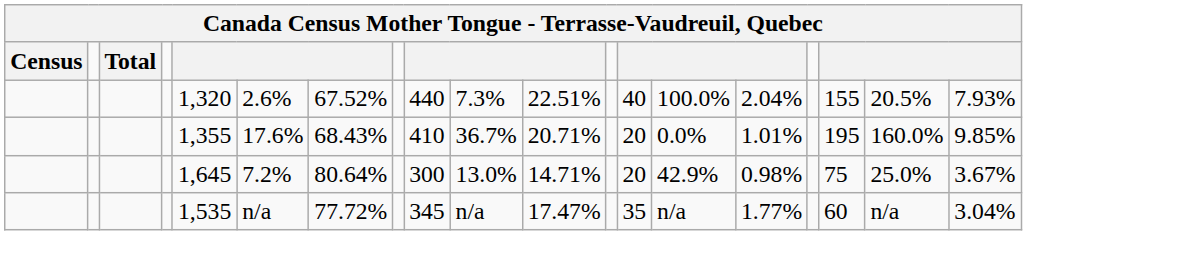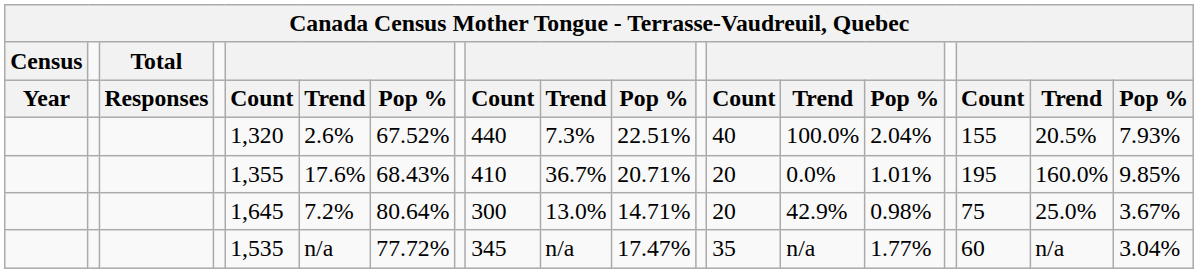+ row: Year | Responses | Count | Trend | Pop % | Count | Trend | Pop % | Count | Trend | Pop % | Count | Trend | Pop %
